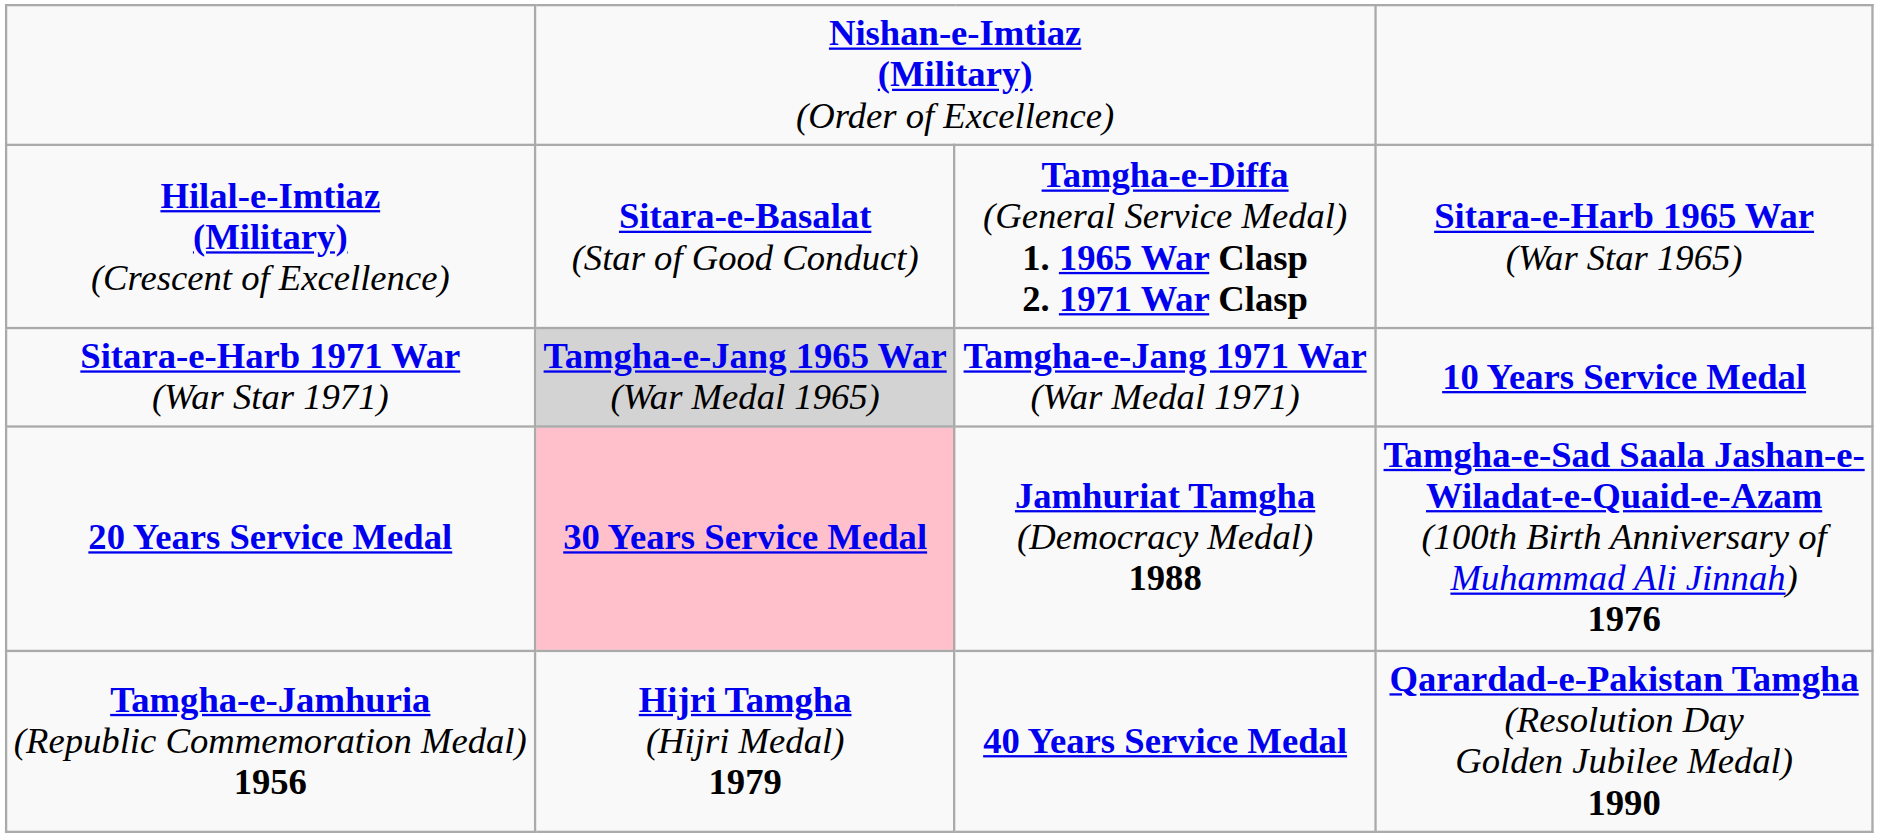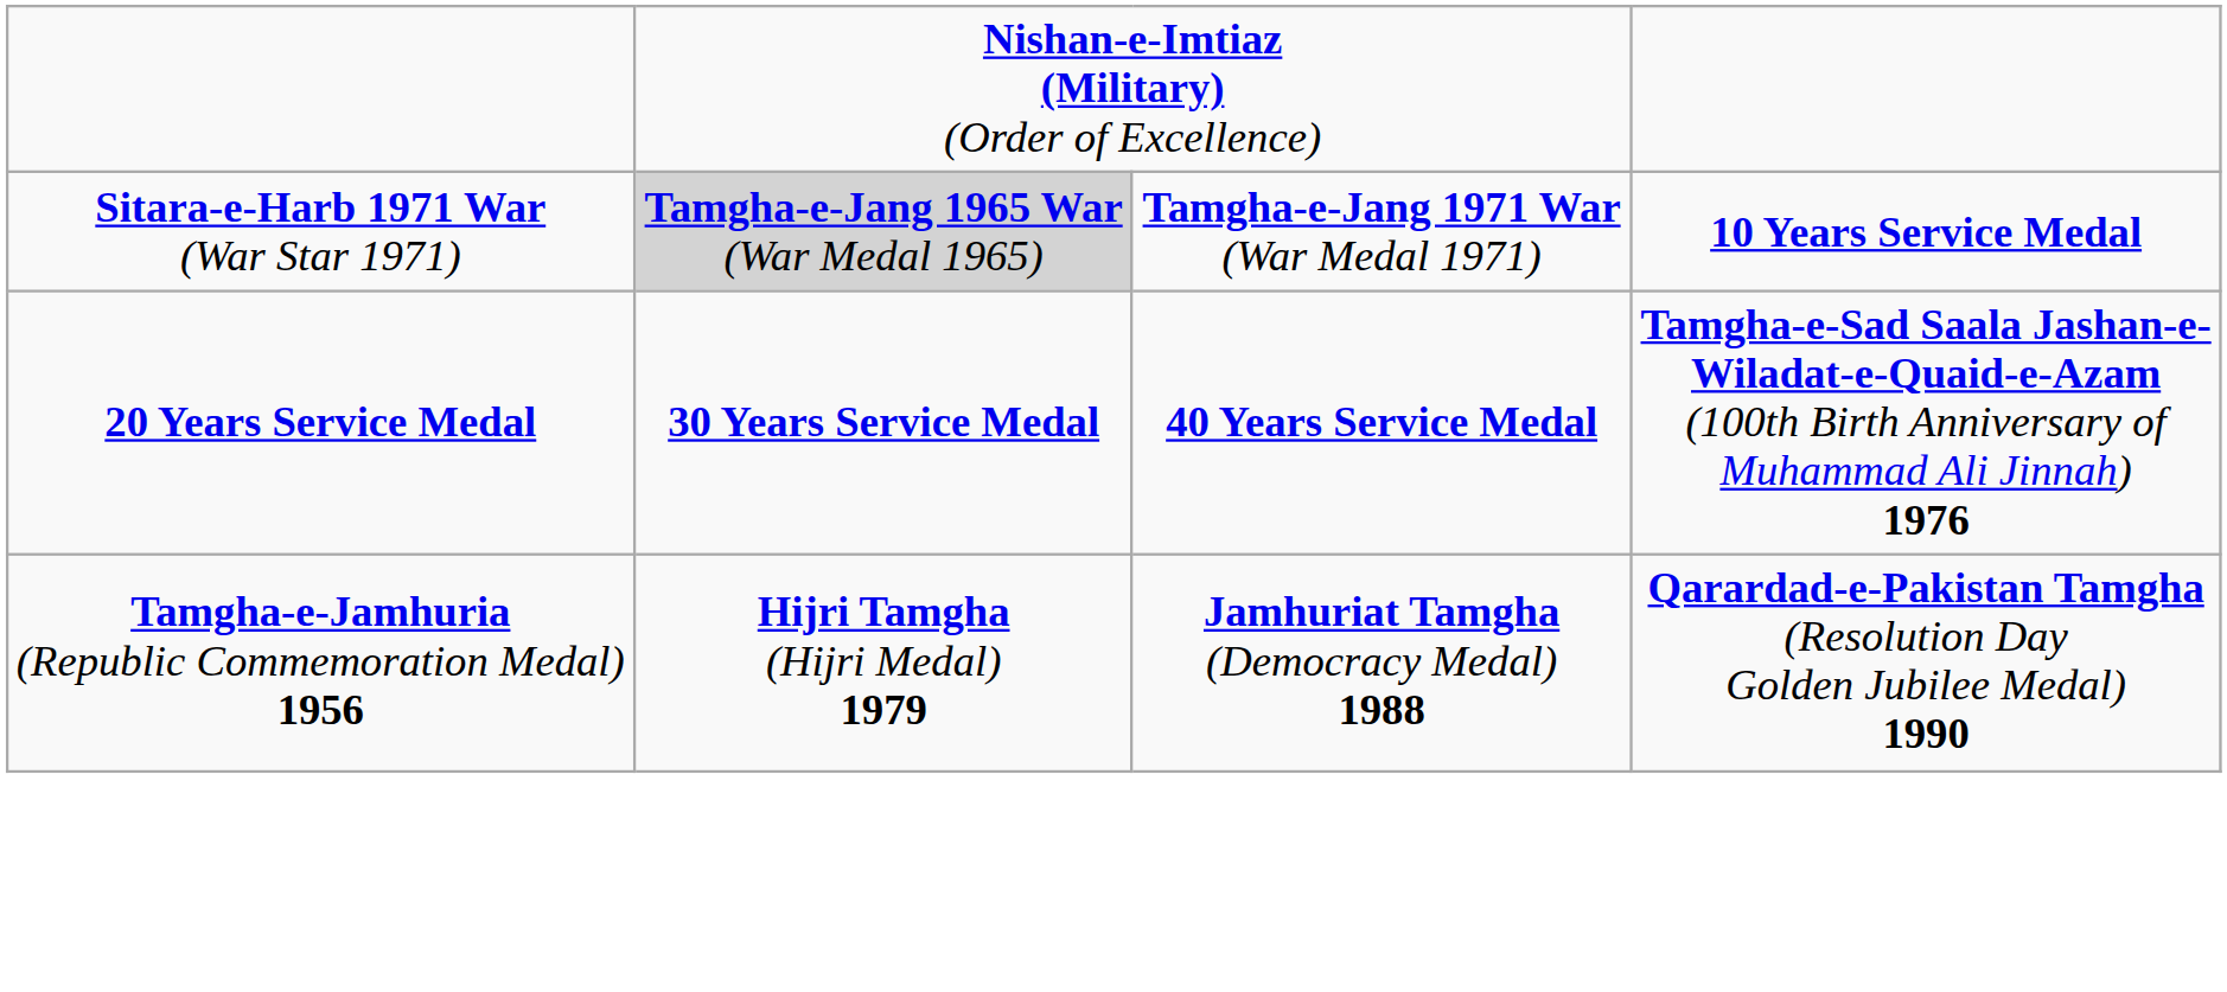- row: Hilal-e-Imtiaz (Military) (Crescent of Excellence) | Sitara-e-Basalat (Star of Good Conduct) | Tamgha-e-Diffa (General Service Medal) 1. 1965 War Clasp 2. 1971 War Clasp | Sitara-e-Harb 1965 War (War Star 1965)
20 Years Service Medal | column 2: pink background -> no background
20 Years Service Medal | column 3: Jamhuriat Tamgha (Democracy Medal) 1988 -> 40 Years Service Medal
Tamgha-e-Jamhuria (Republic Commemoration Medal) 1956 | column 3: 40 Years Service Medal -> Jamhuriat Tamgha (Democracy Medal) 1988
